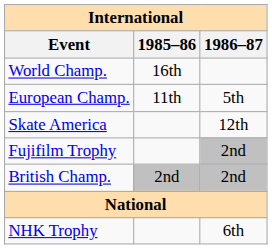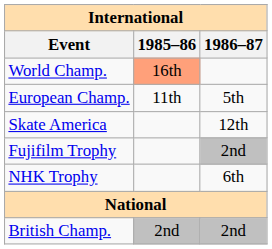World Champ. | 1985–86: no background -> lightsalmon background
rows swapped: NHK Trophy <-> British Champ.
